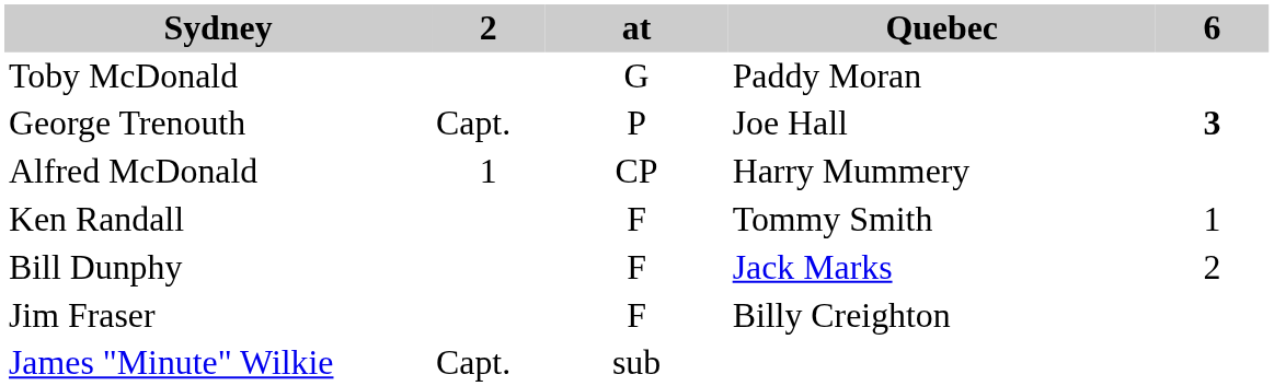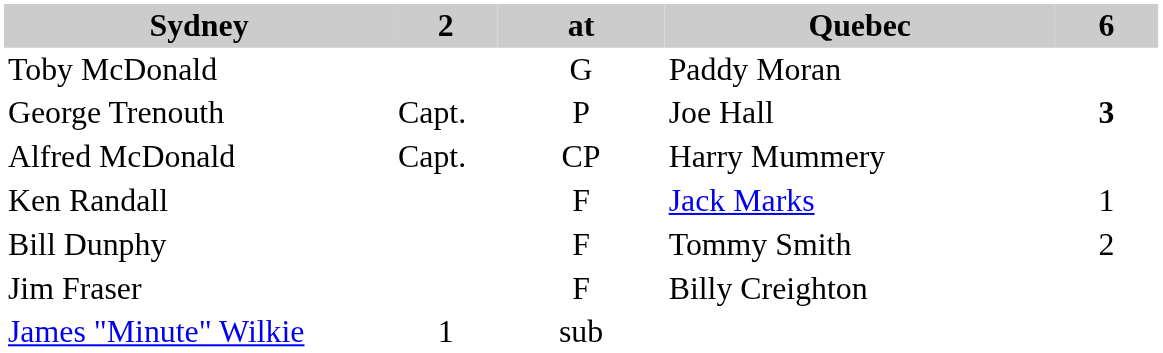Alfred McDonald | 2: 1 -> Capt.
Ken Randall | Quebec: Tommy Smith -> Jack Marks
Bill Dunphy | Quebec: Jack Marks -> Tommy Smith
James "Minute" Wilkie | 2: Capt. -> 1
